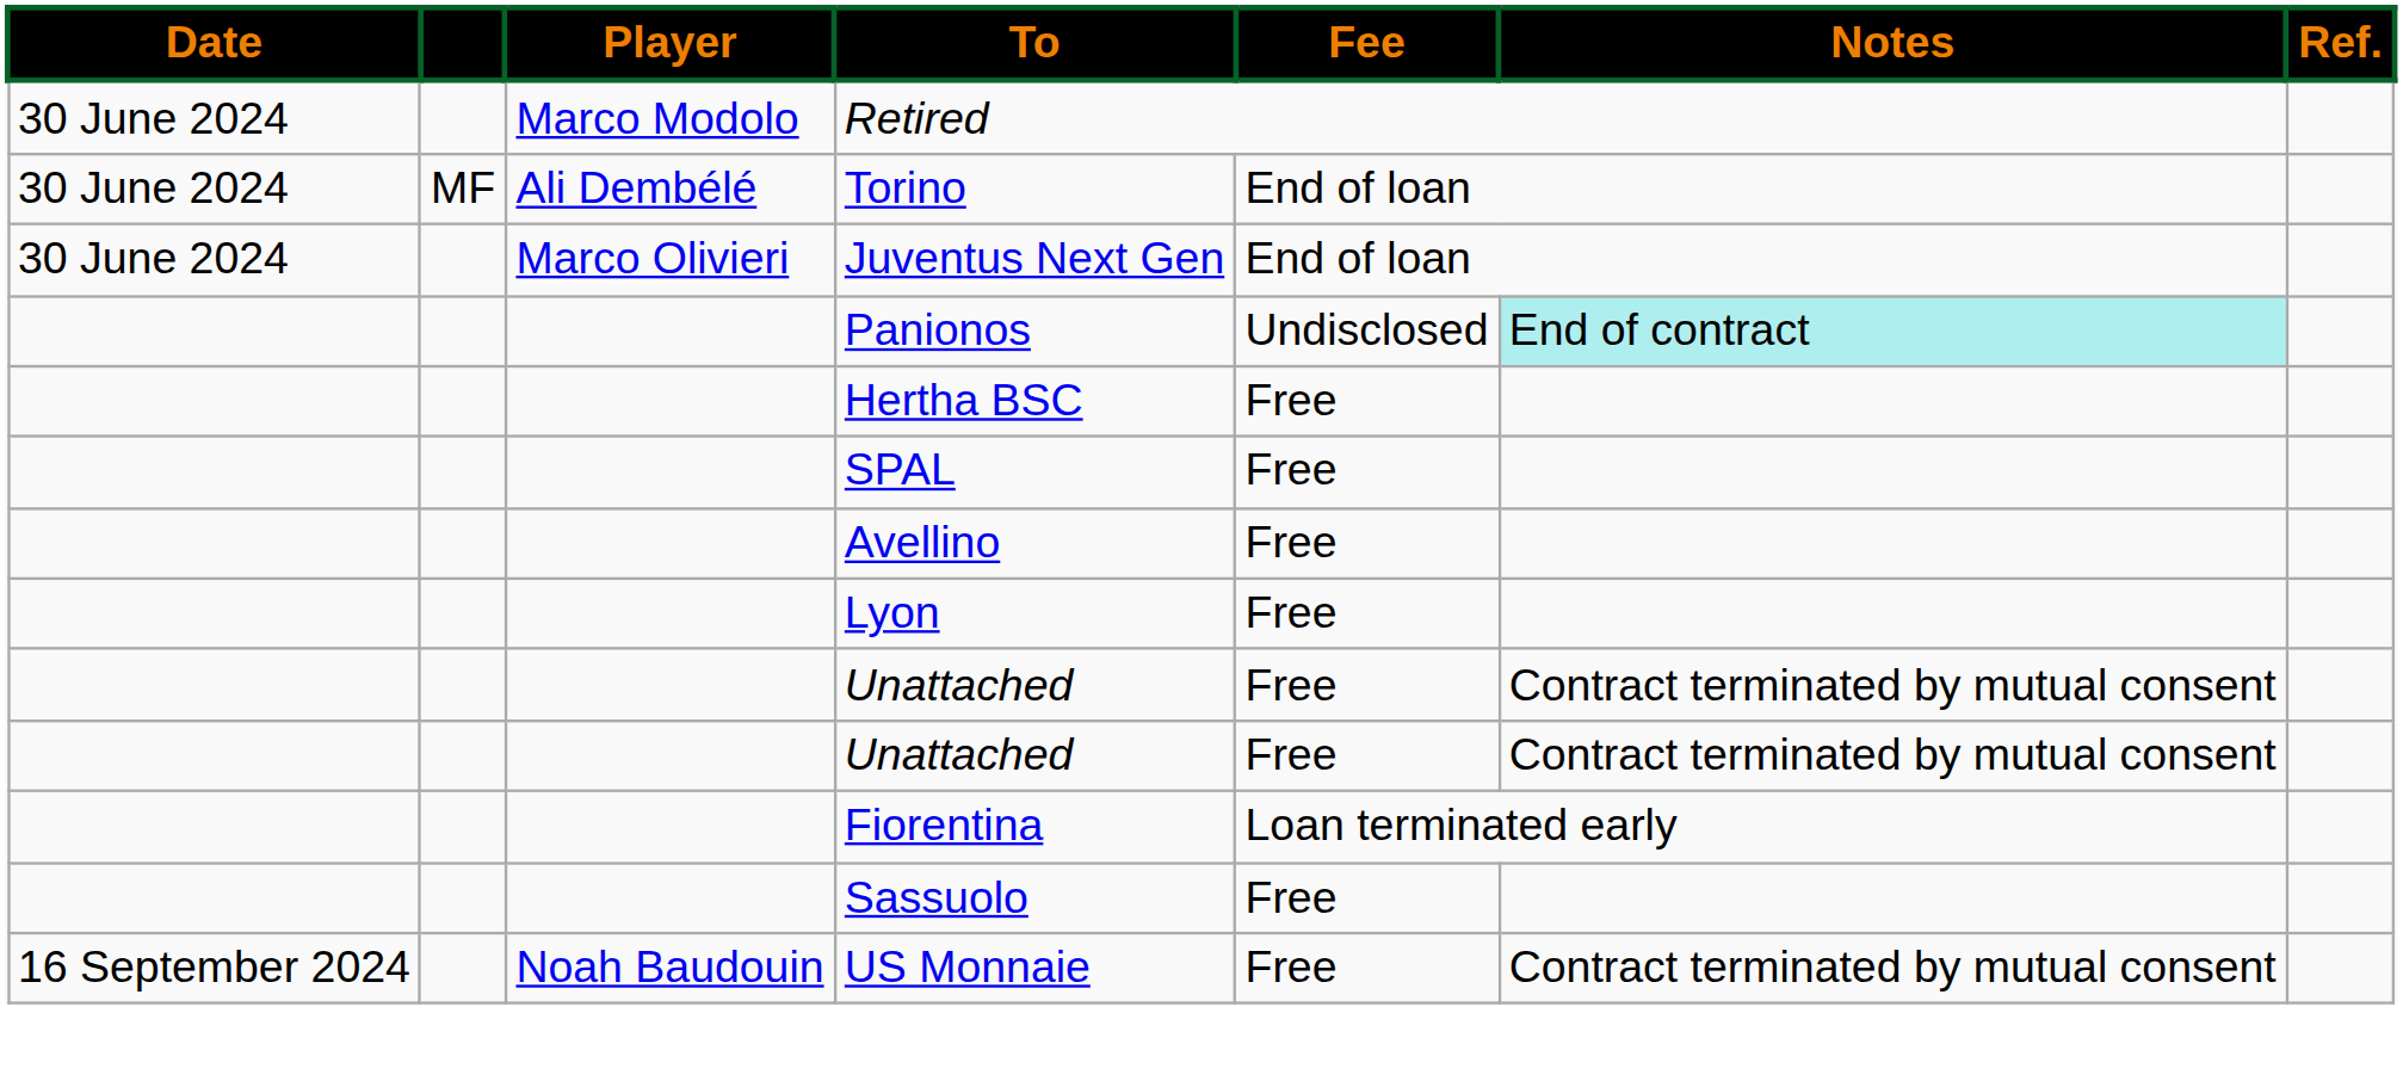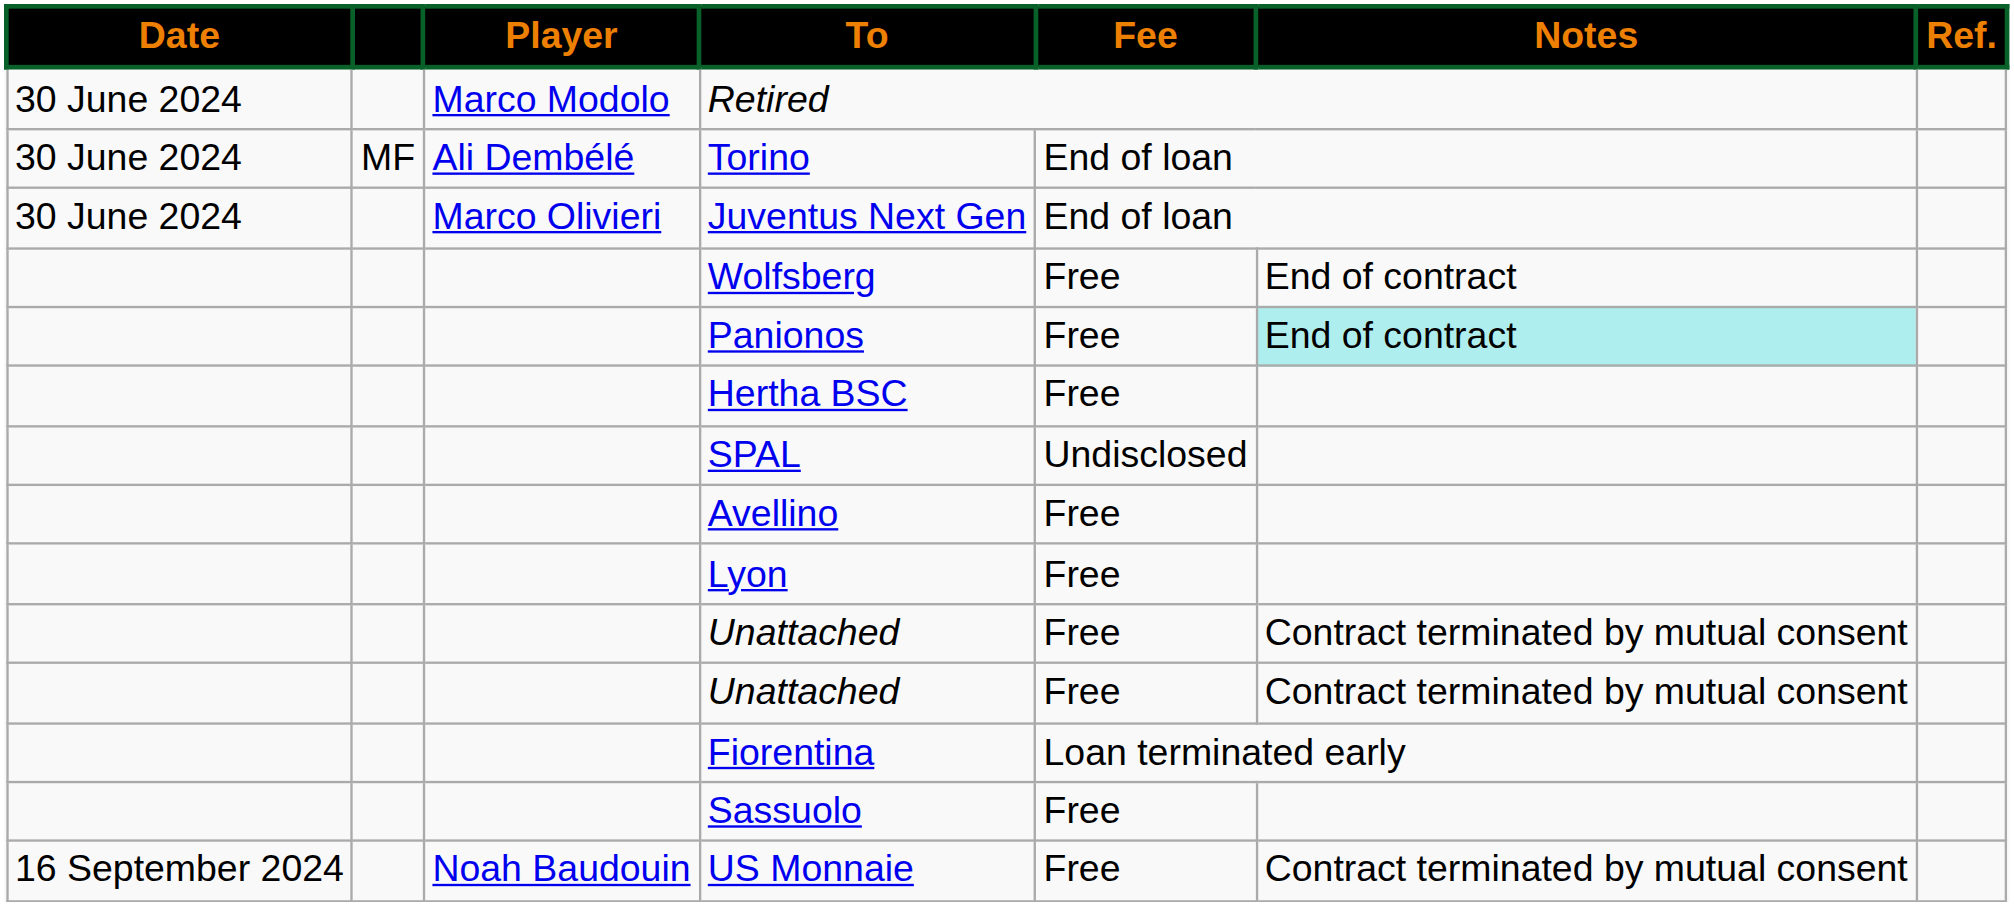+ row: Wolfsberg | Free | End of contract
Panionos | Fee: Undisclosed -> Free
SPAL | Fee: Free -> Undisclosed
